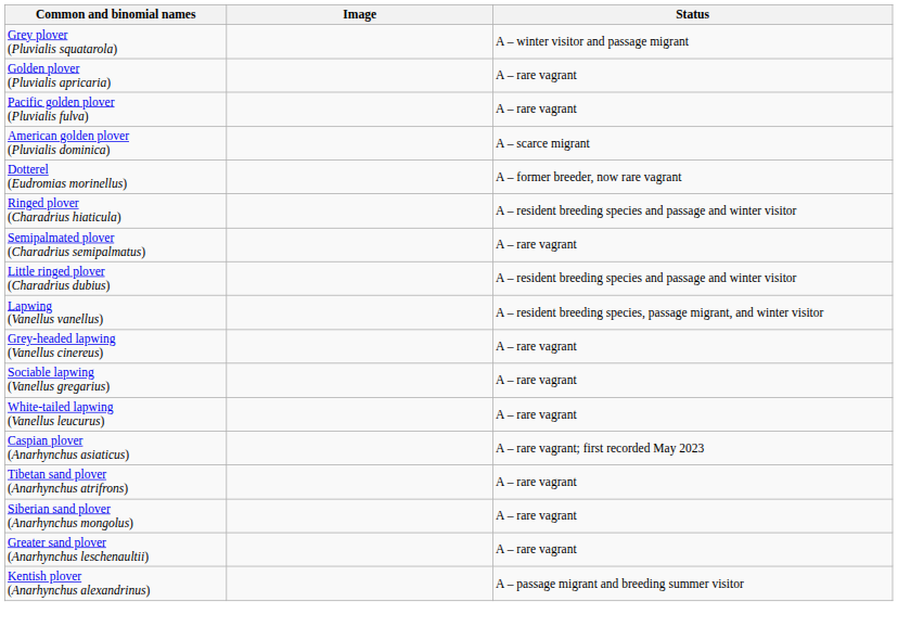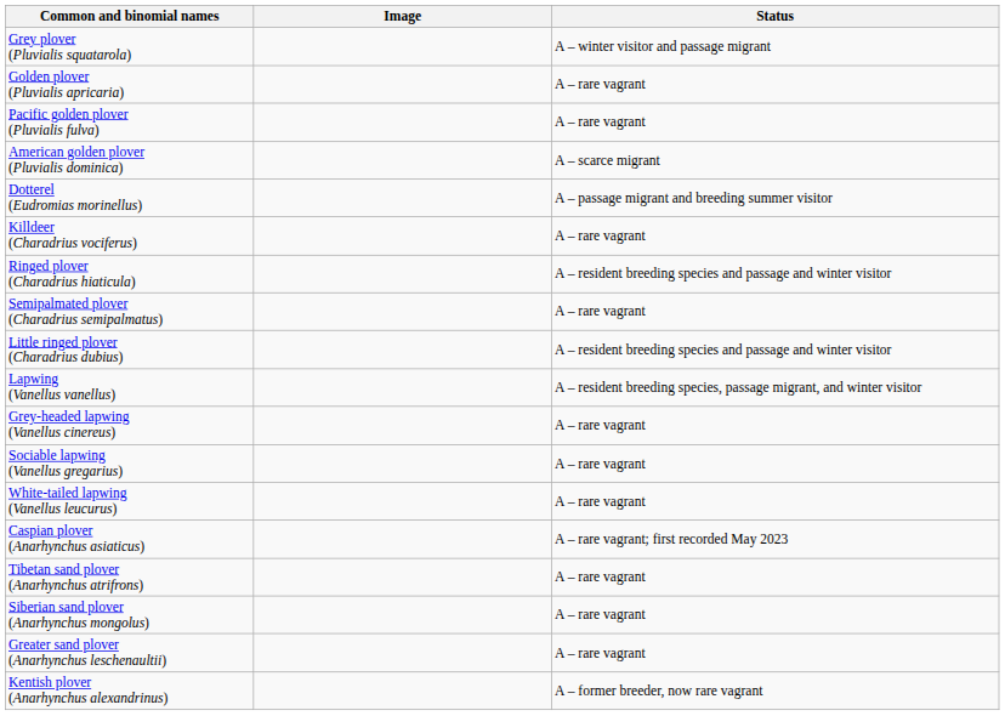Dotterel (Eudromias morinellus) | Status: A – former breeder, now rare vagrant -> A – passage migrant and breeding summer visitor
+ row: Killdeer (Charadrius vociferus) | A – rare vagrant
Kentish plover (Anarhynchus alexandrinus) | Status: A – passage migrant and breeding summer visitor -> A – former breeder, now rare vagrant
